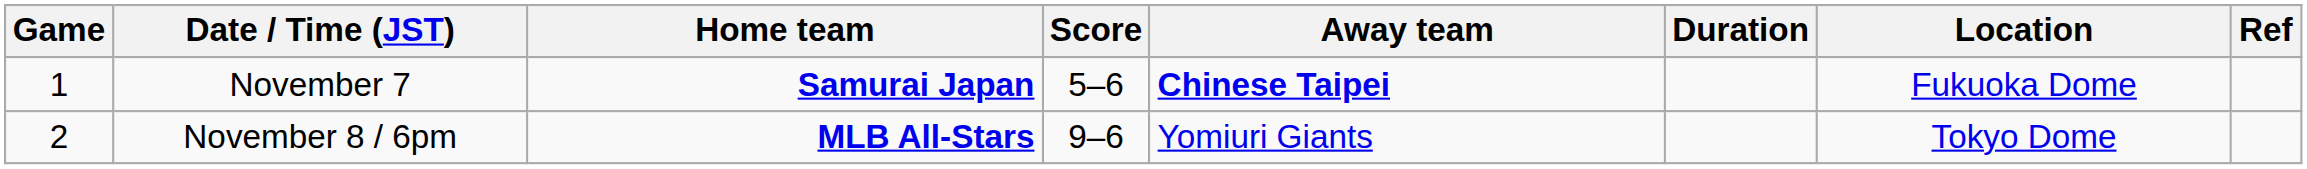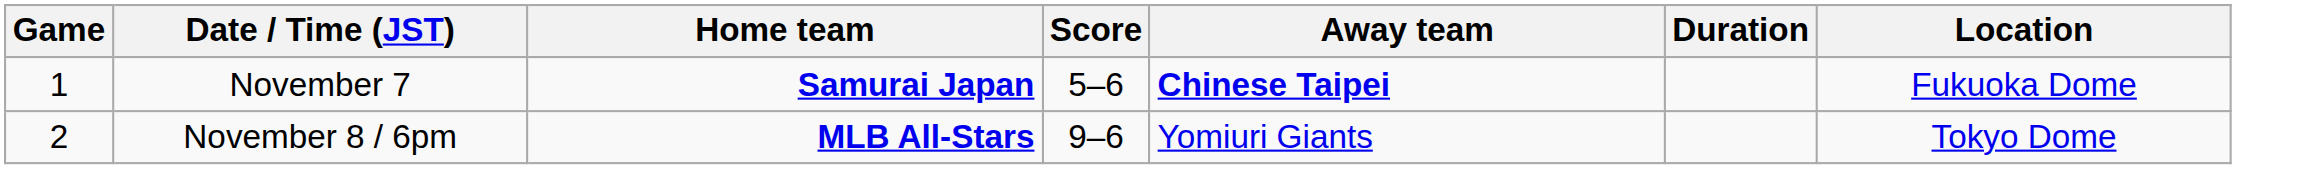- column: Ref
